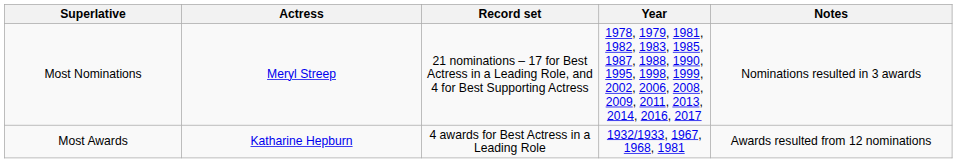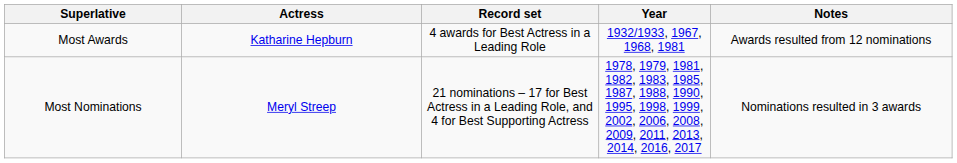rows swapped: Most Awards <-> Most Nominations
